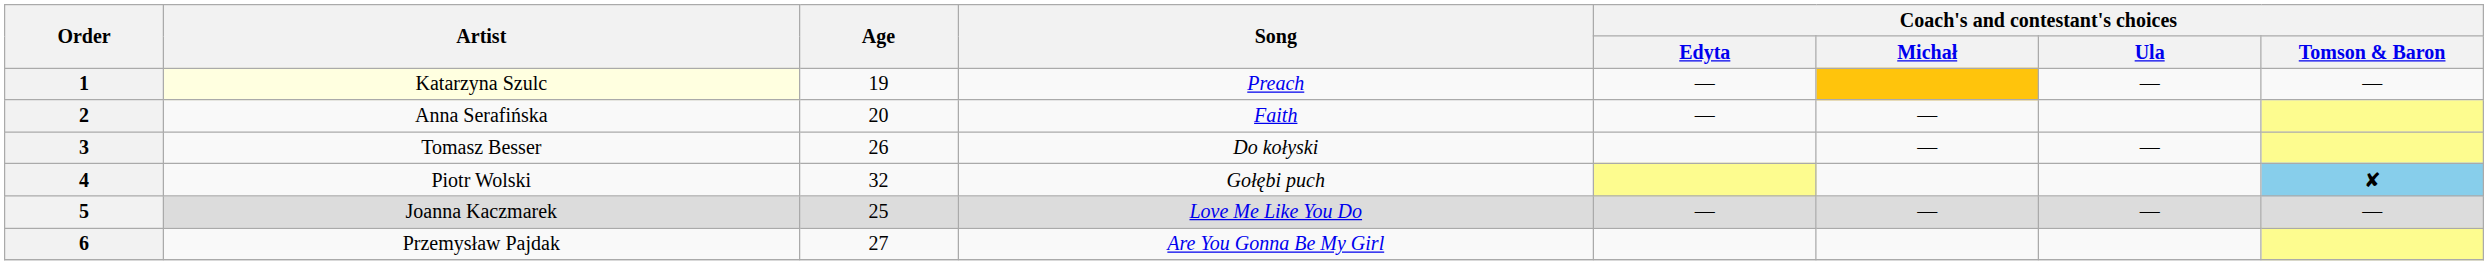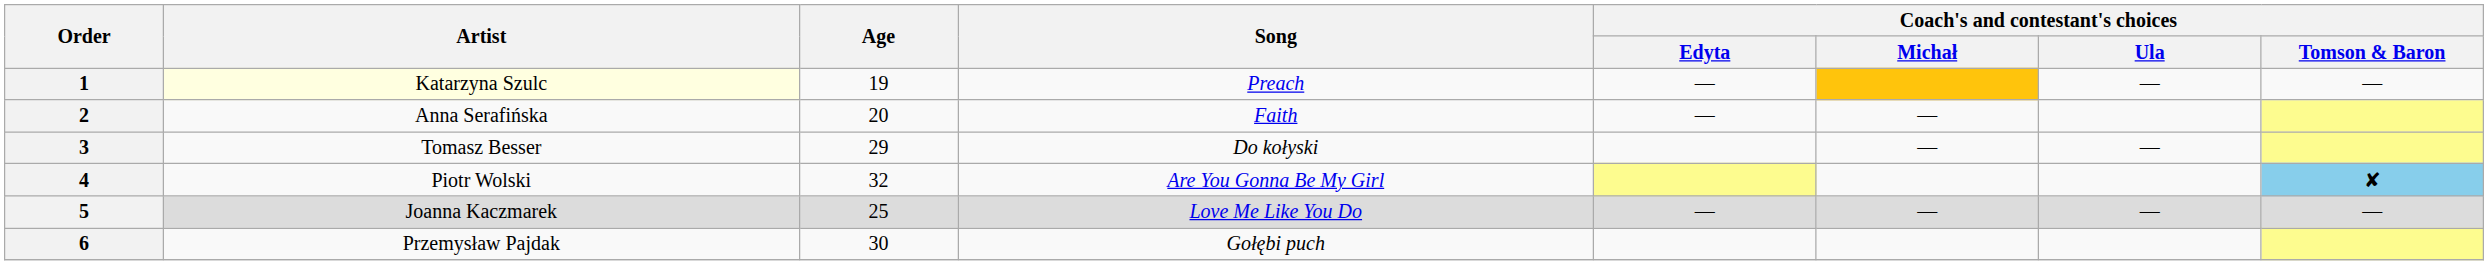3 | Age: 26 -> 29
4 | Song: Gołębi puch -> Are You Gonna Be My Girl
6 | Age: 27 -> 30
6 | Song: Are You Gonna Be My Girl -> Gołębi puch
